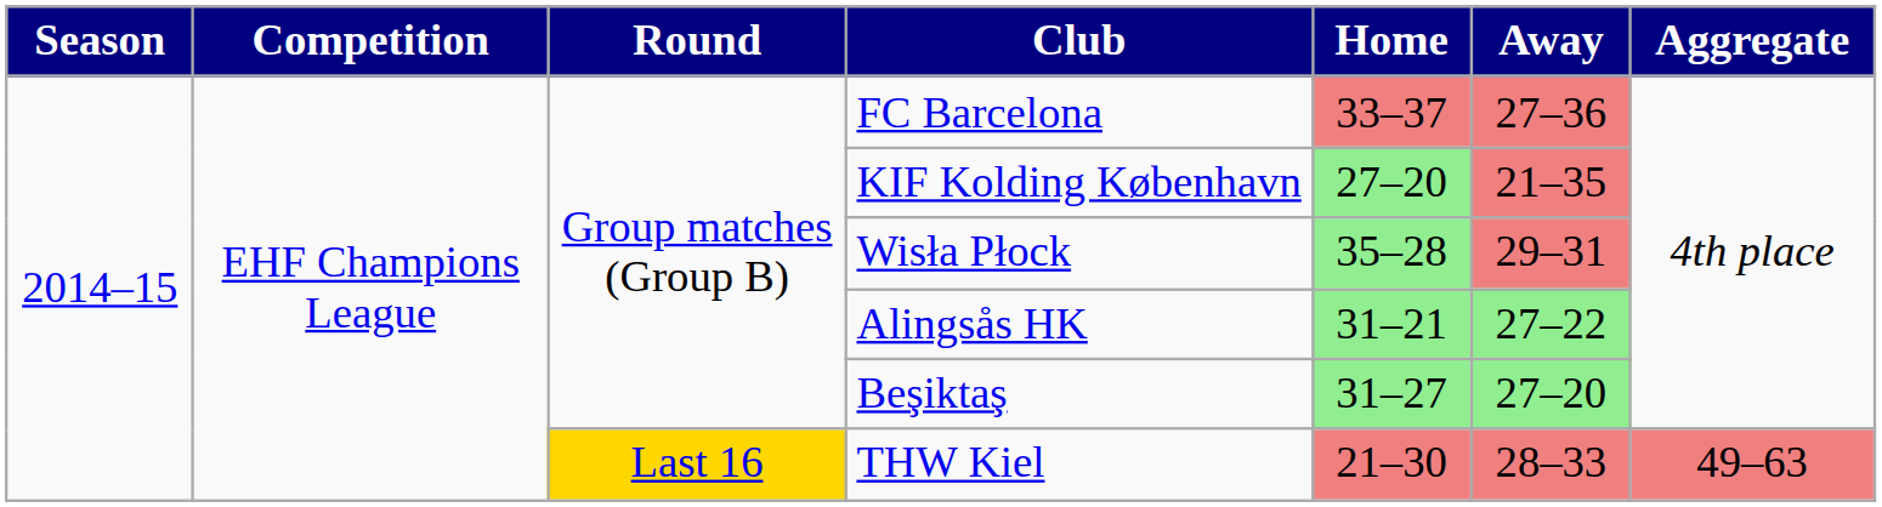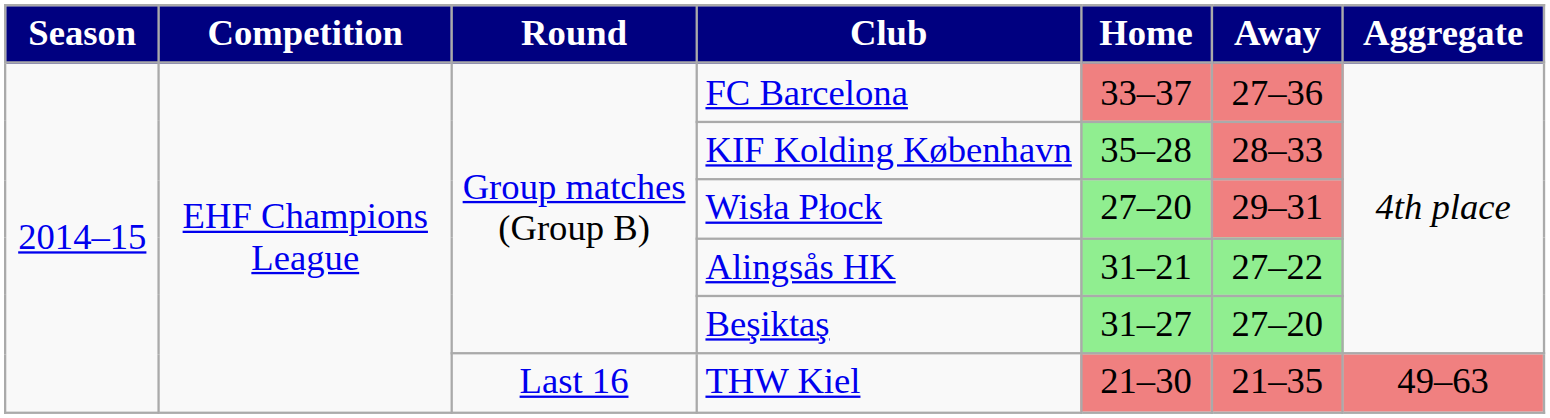KIF Kolding København | Home: 27–20 -> 35–28
KIF Kolding København | Away: 21–35 -> 28–33
Wisła Płock | Home: 35–28 -> 27–20
THW Kiel | Round: gold background -> no background
THW Kiel | Away: 28–33 -> 21–35
